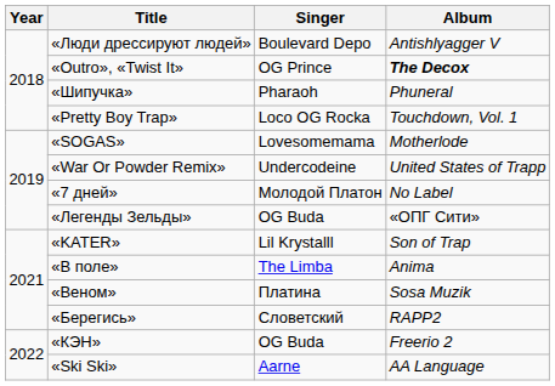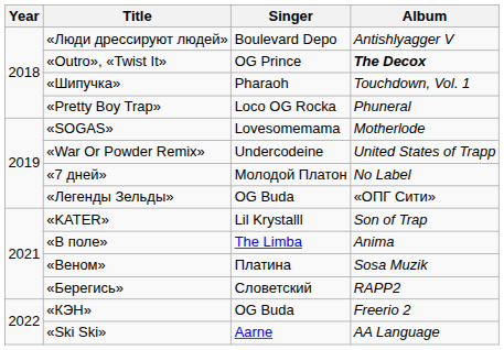«Шипучка» | Album: Phuneral -> Touchdown, Vol. 1
«Pretty Boy Trap» | Album: Touchdown, Vol. 1 -> Phuneral
